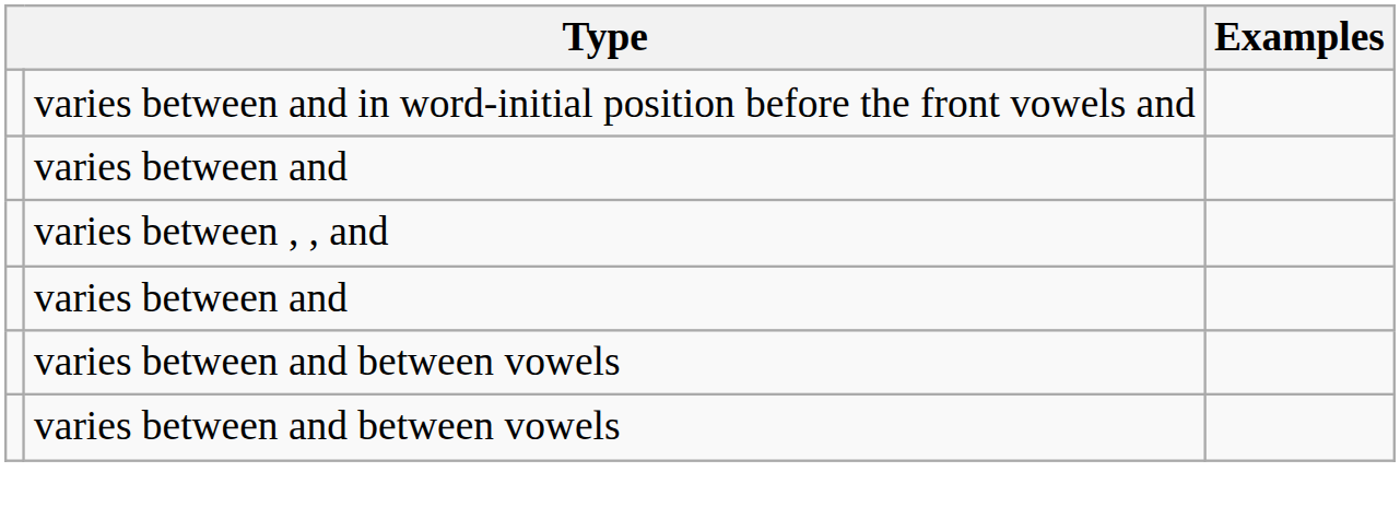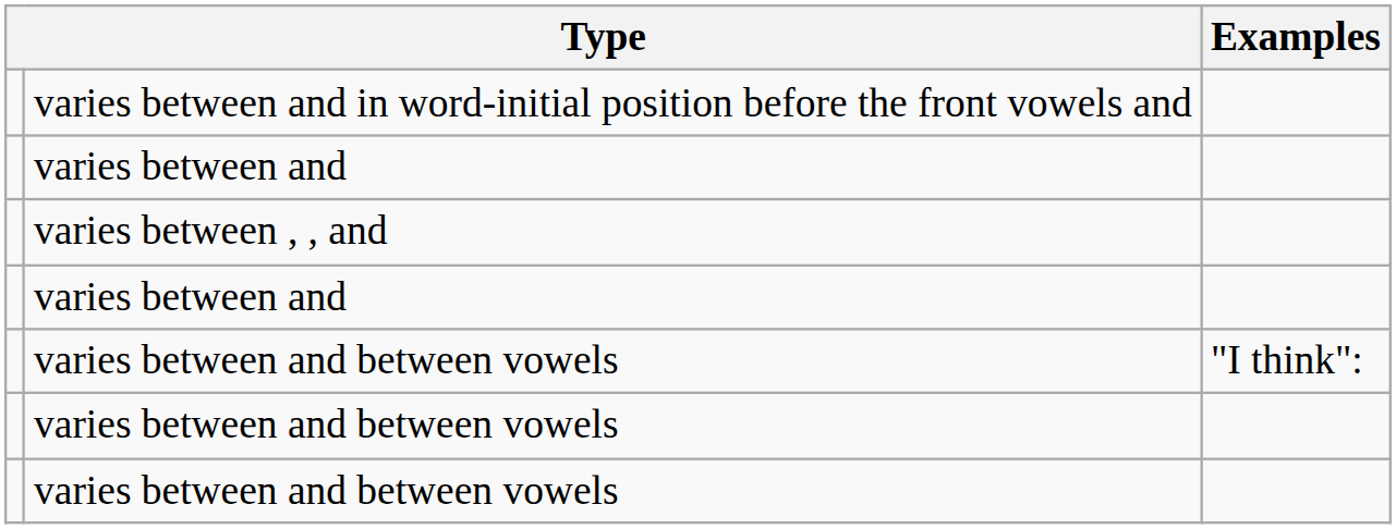+ row: varies between and between vowels | "I think":
